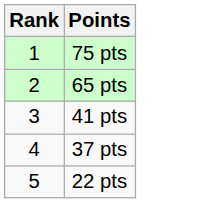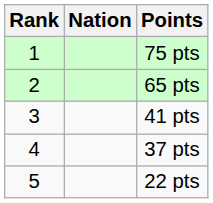+ column: Nation
